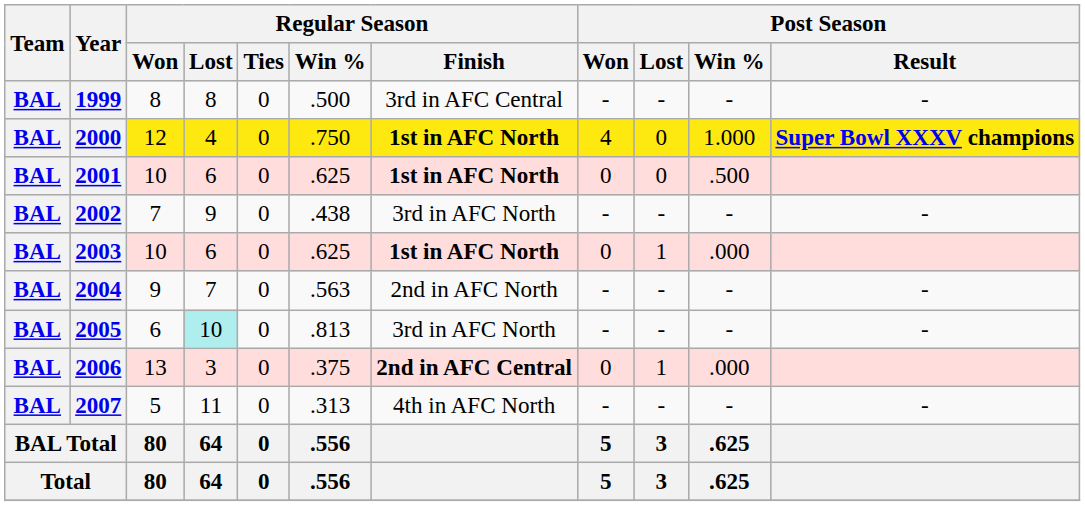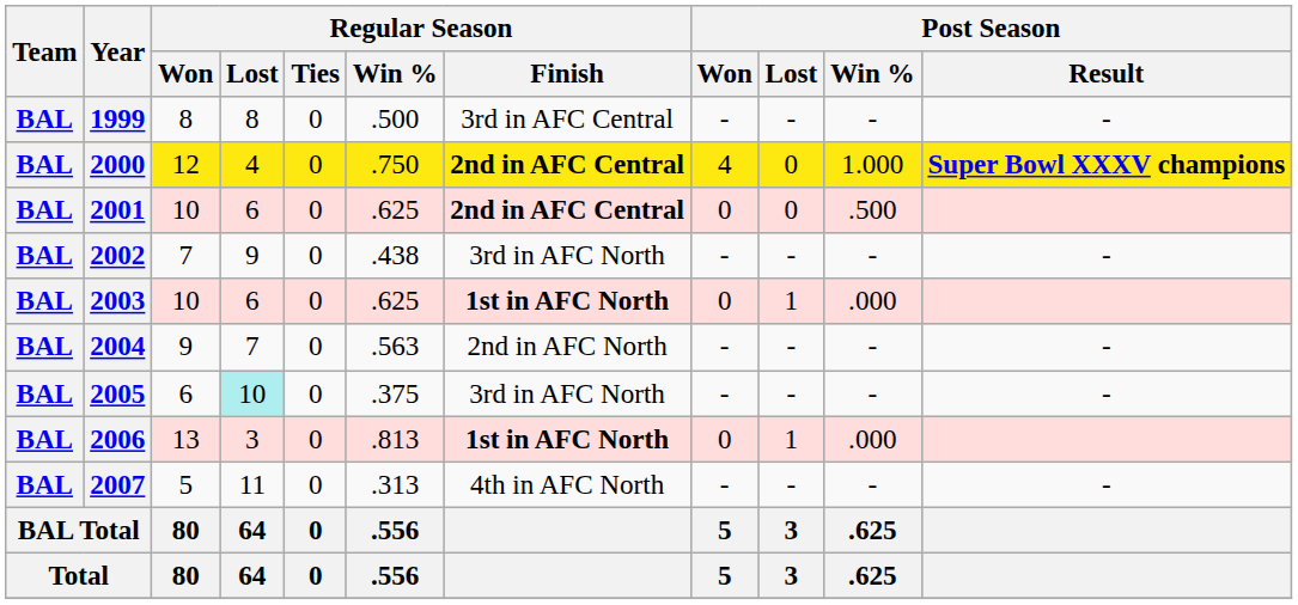2000 | Regular Season / Finish: 1st in AFC North -> 2nd in AFC Central
2001 | Regular Season / Finish: 1st in AFC North -> 2nd in AFC Central
2005 | Regular Season / Win %: .813 -> .375
2006 | Regular Season / Win %: .375 -> .813
2006 | Regular Season / Finish: 2nd in AFC Central -> 1st in AFC North
